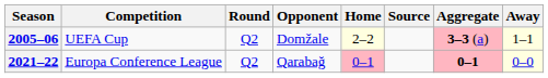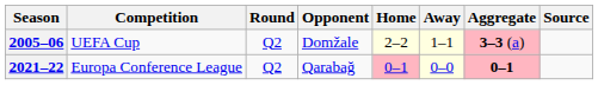columns swapped: Away <-> Source
